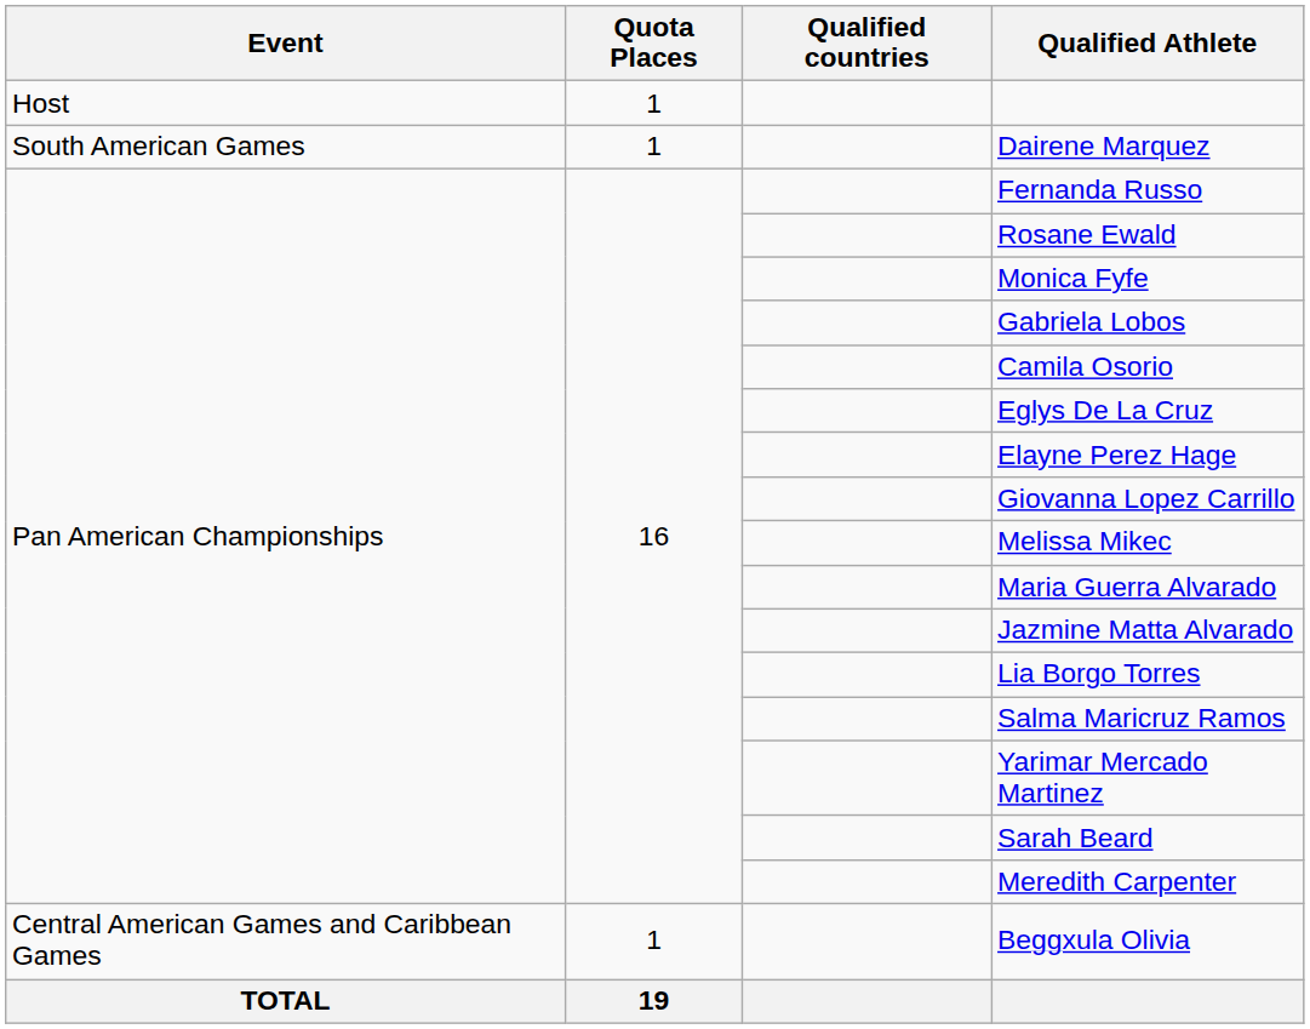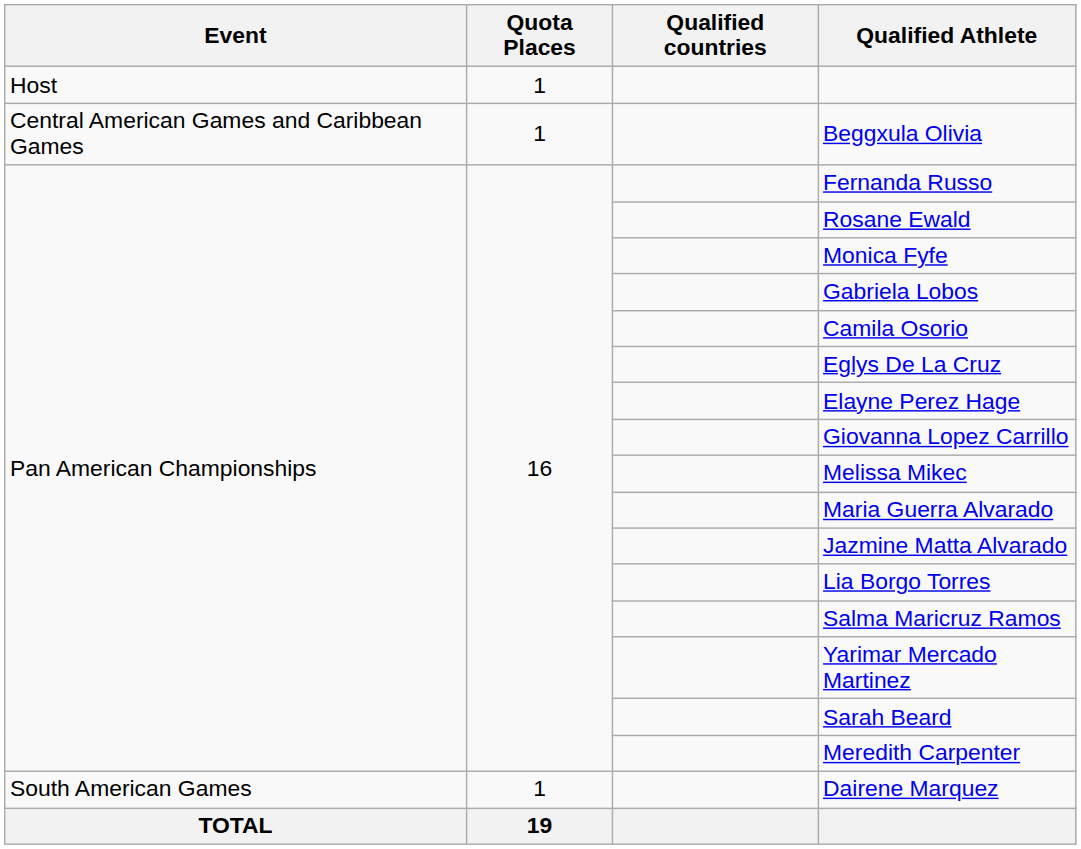rows swapped: Dairene Marquez <-> Beggxula Olivia
